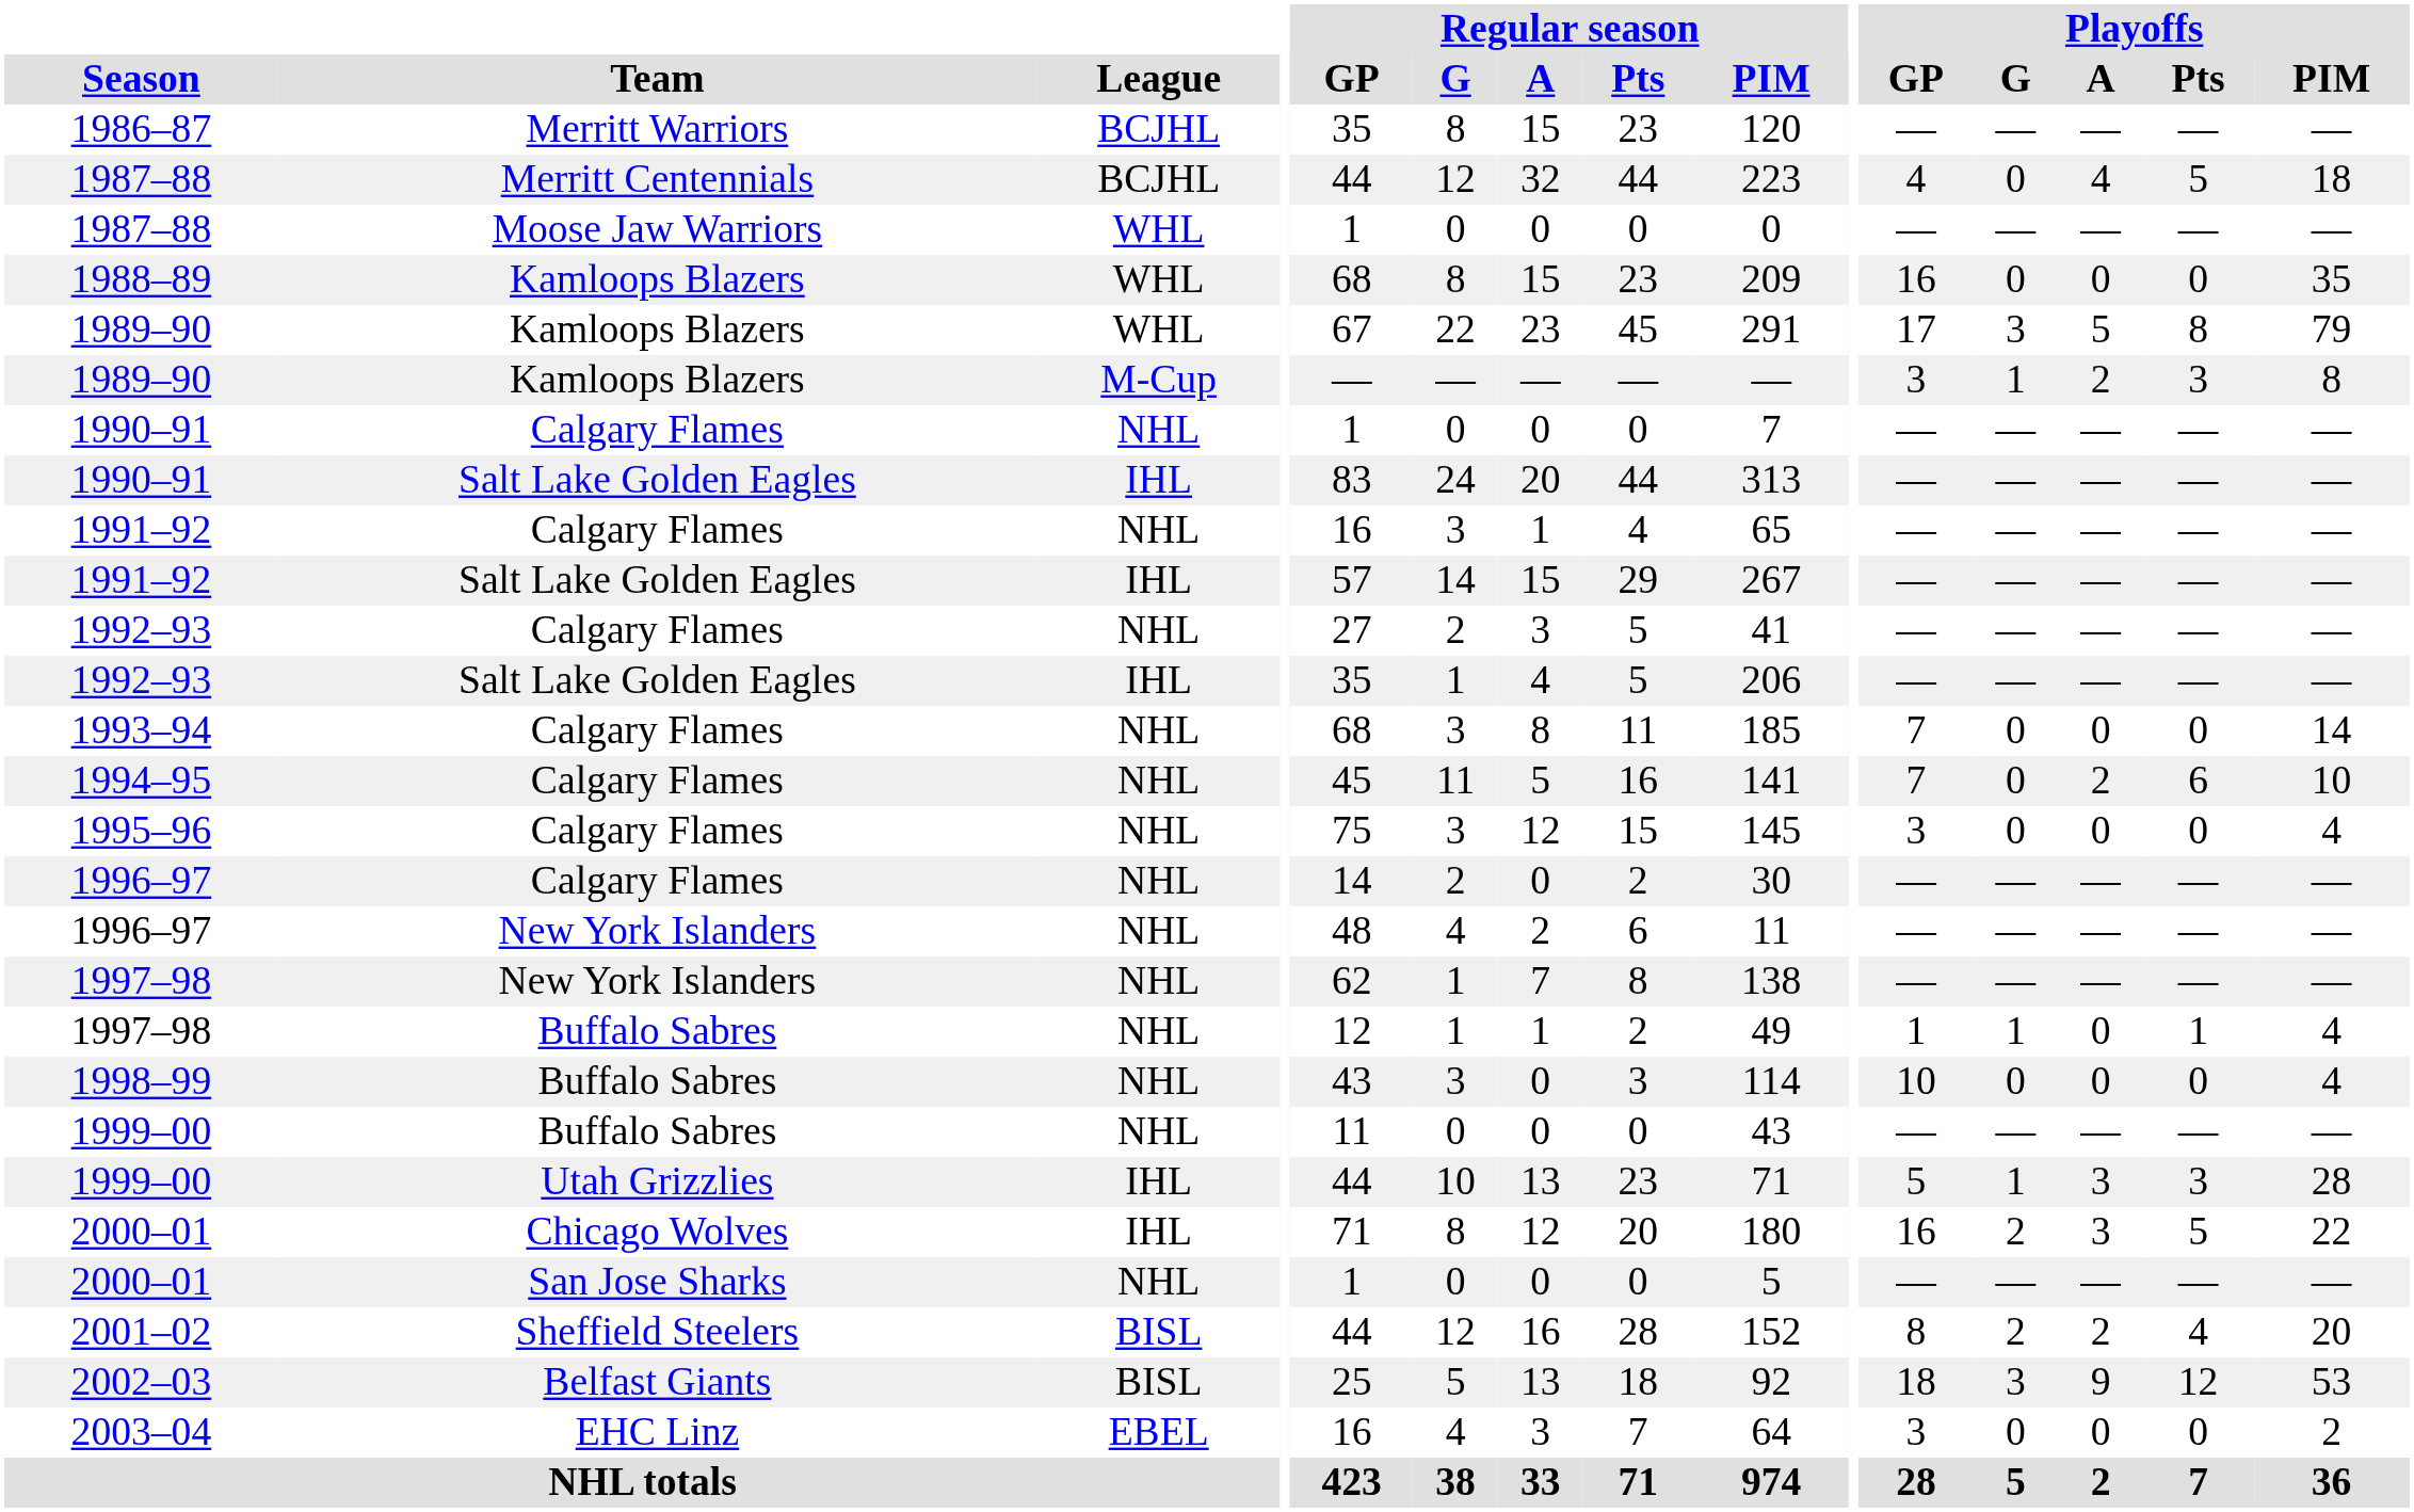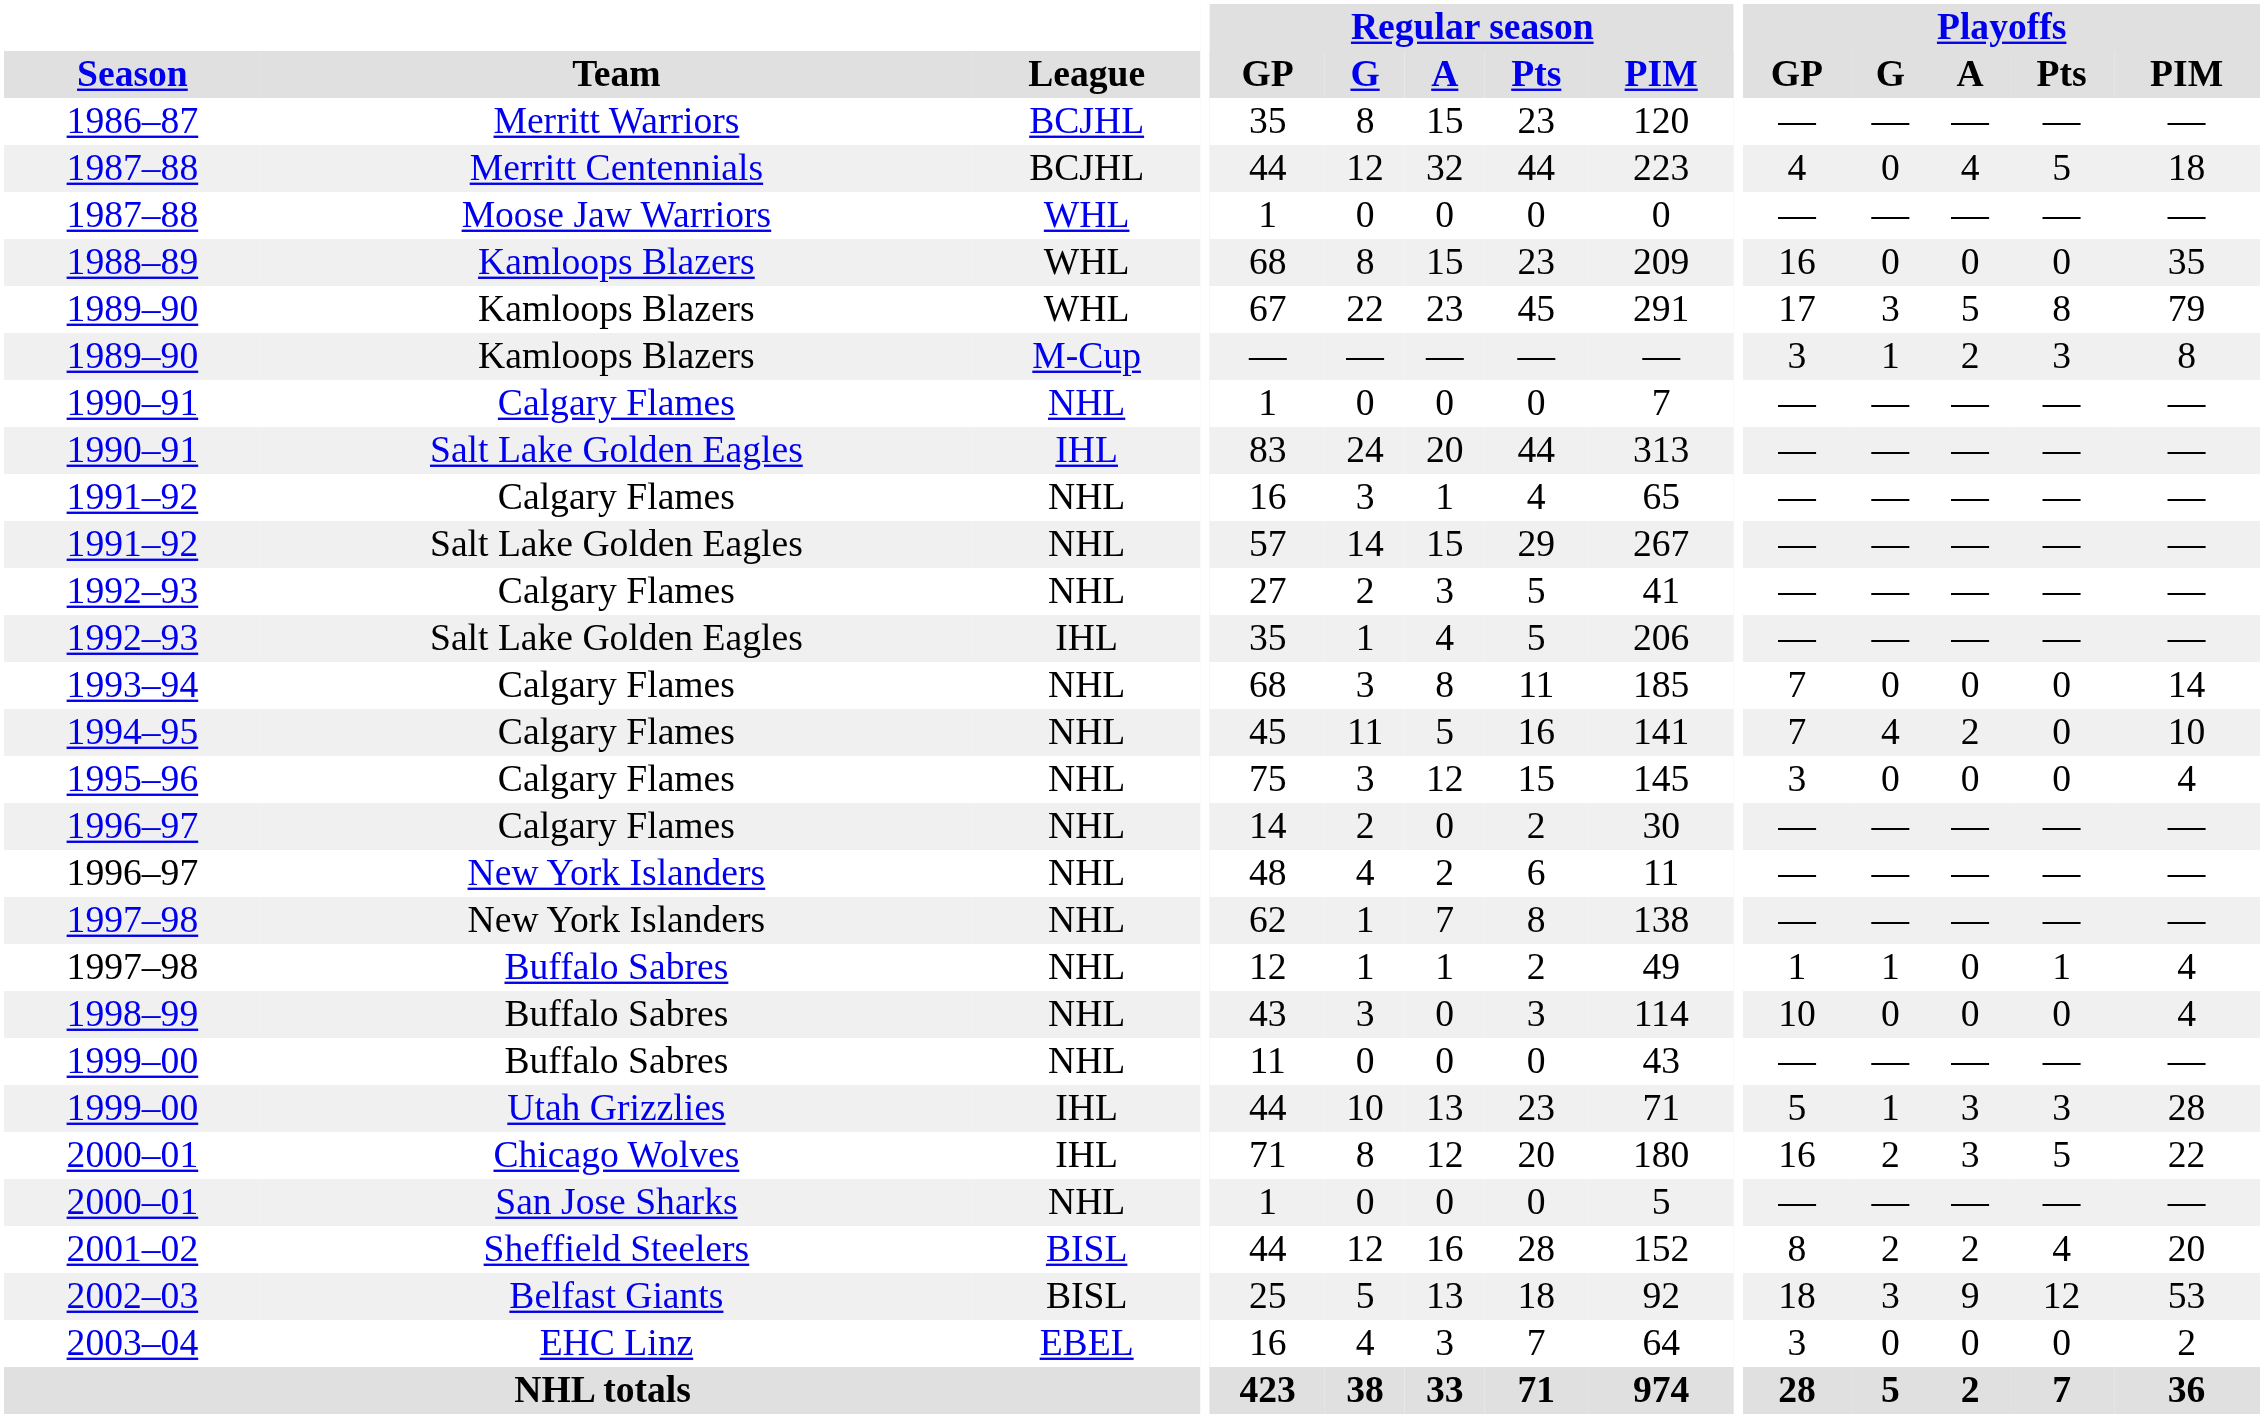1991–92 / Salt Lake Golden Eagles | League: IHL -> NHL
1994–95 | Playoffs / G: 0 -> 4
1994–95 | Playoffs / Pts: 6 -> 0
